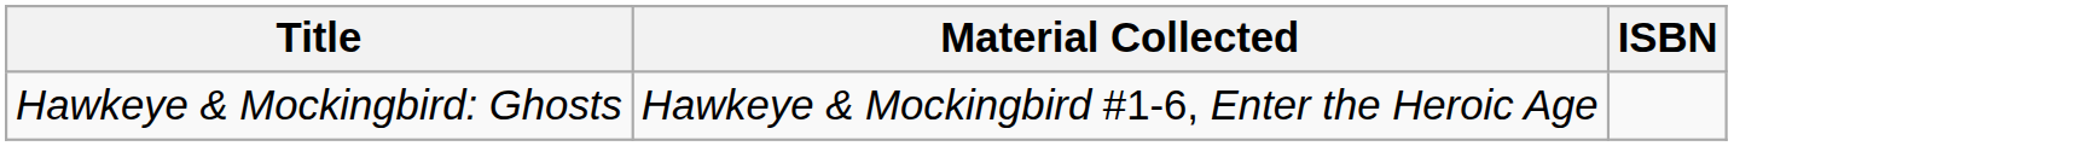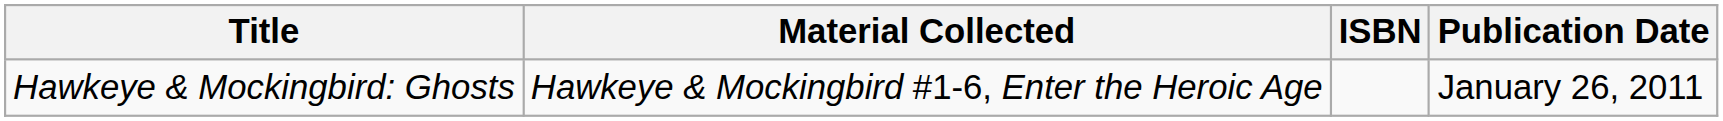+ column: Publication Date | January 26, 2011
